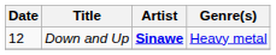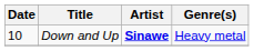Down and Up | Date: 12 -> 10
